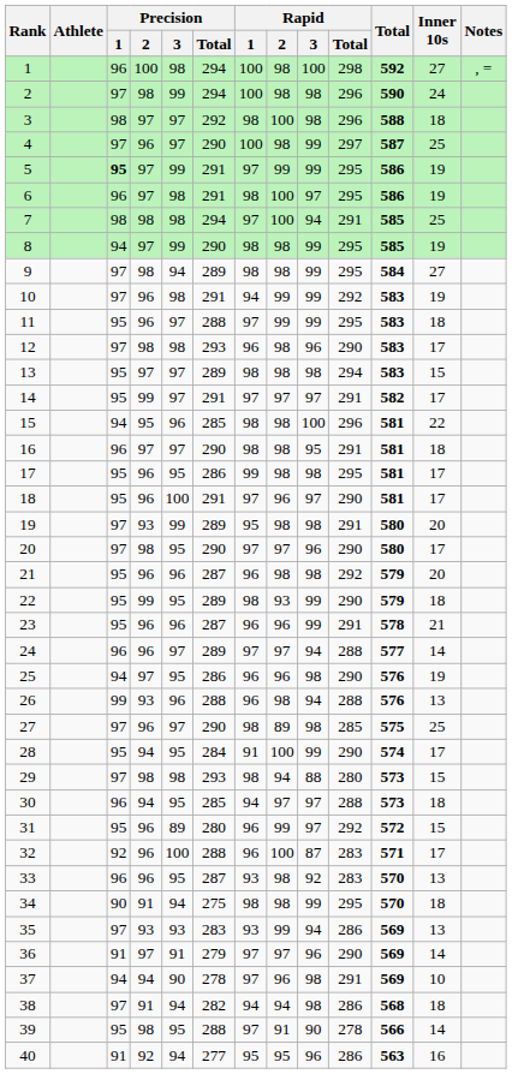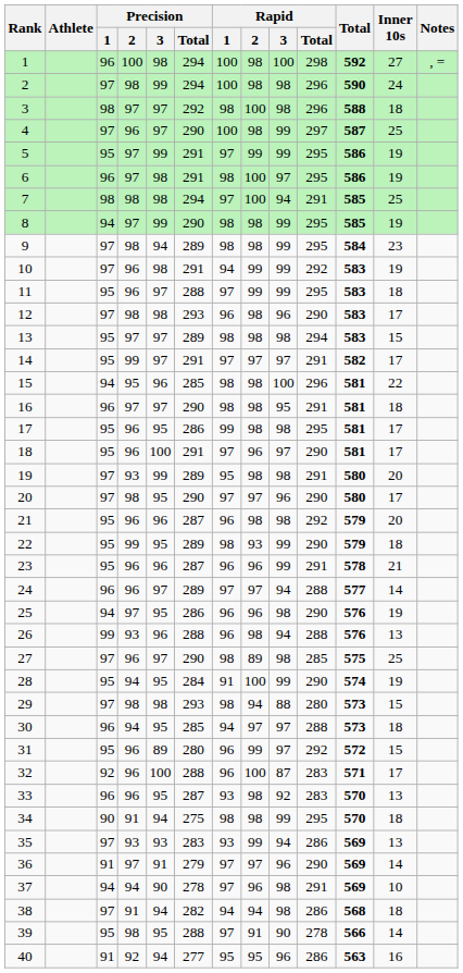5 | Precision / 1: bold -> normal
9 | Inner 10s: 27 -> 23
28 | Inner 10s: 17 -> 19
